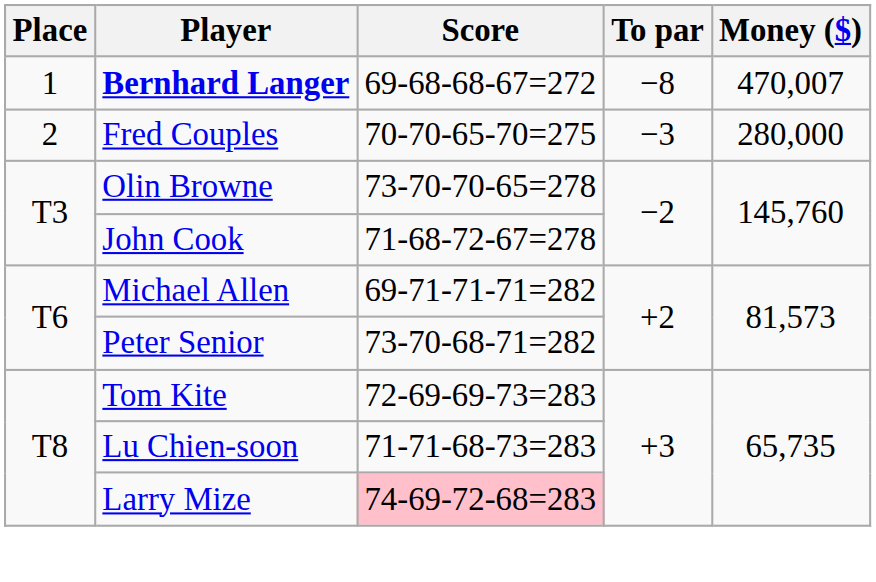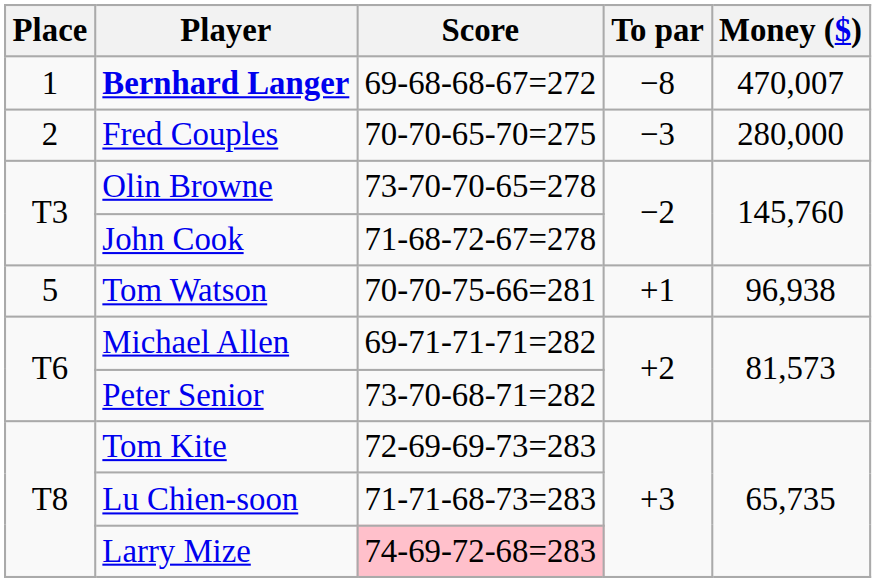+ row: 5 | Tom Watson | 70-70-75-66=281 | +1 | 96,938
